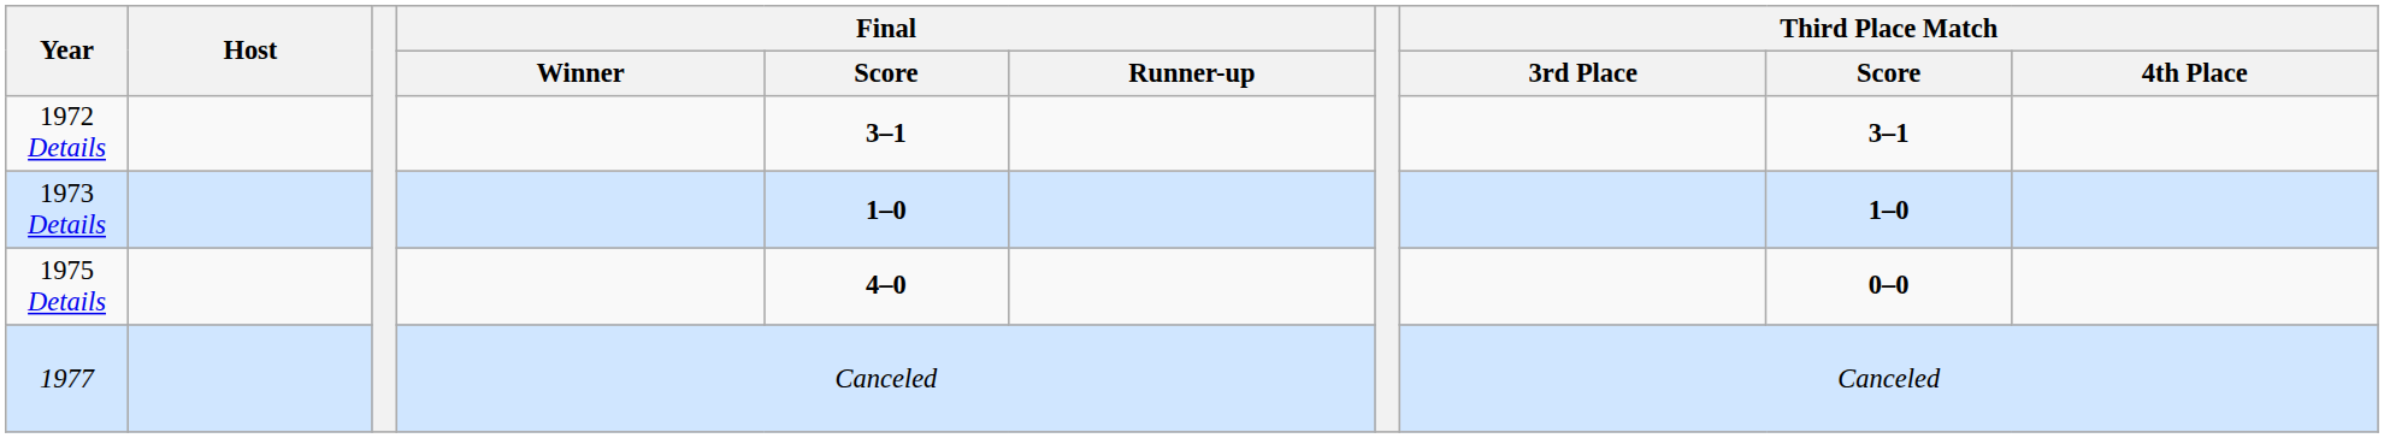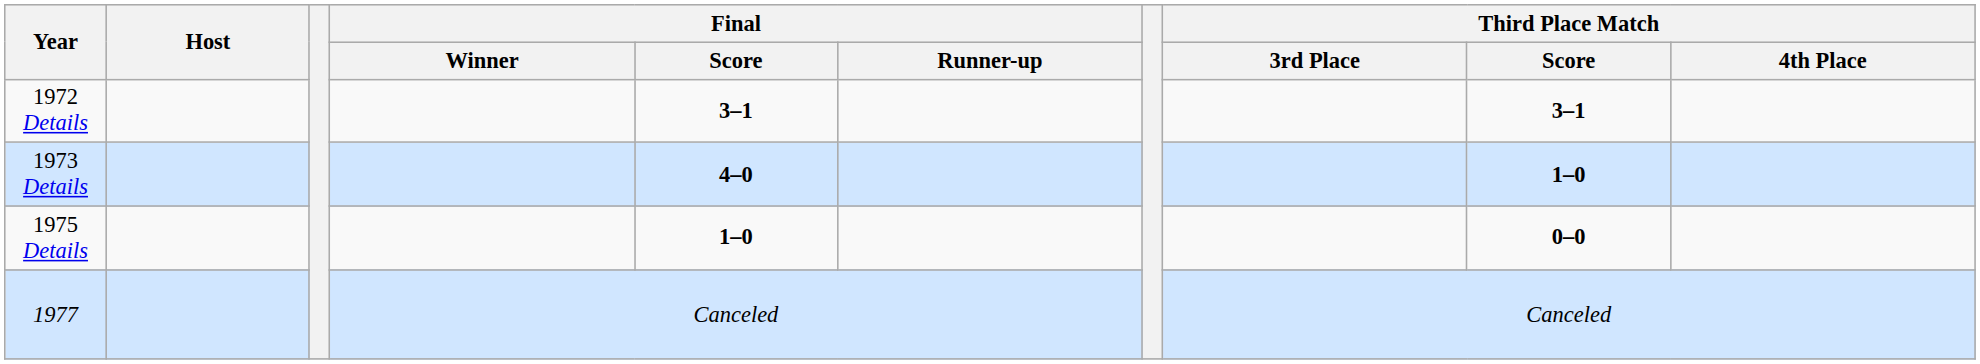1973 Details | Final / Score: 1–0 -> 4–0
1975 Details | Final / Score: 4–0 -> 1–0
